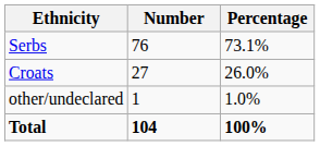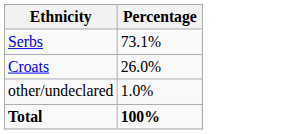- column: Number | 76 | 27 | 1 | 104
